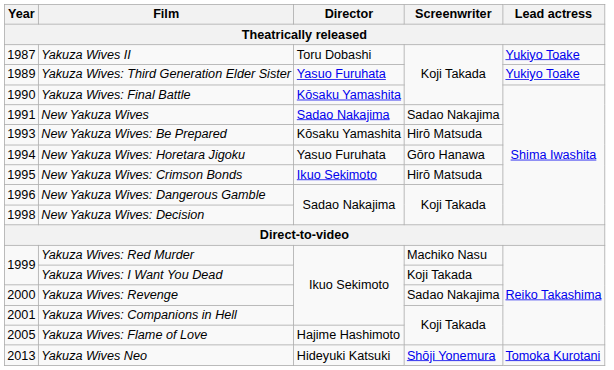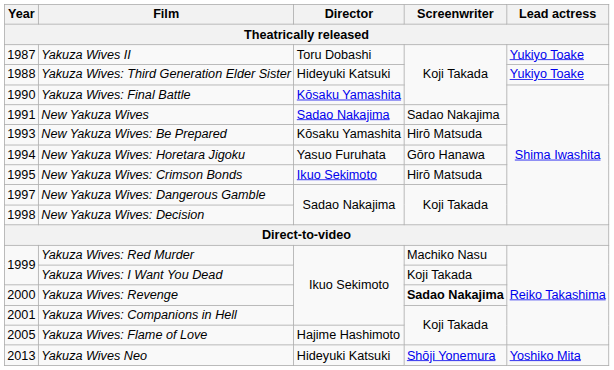Yakuza Wives: Third Generation Elder Sister | Year: 1989 -> 1988
Yakuza Wives: Third Generation Elder Sister | Director: Yasuo Furuhata -> Hideyuki Katsuki
New Yakuza Wives: Dangerous Gamble | Year: 1996 -> 1997
Yakuza Wives: Revenge | Screenwriter: normal -> bold
Yakuza Wives Neo | Lead actress: Tomoka Kurotani -> Yoshiko Mita
